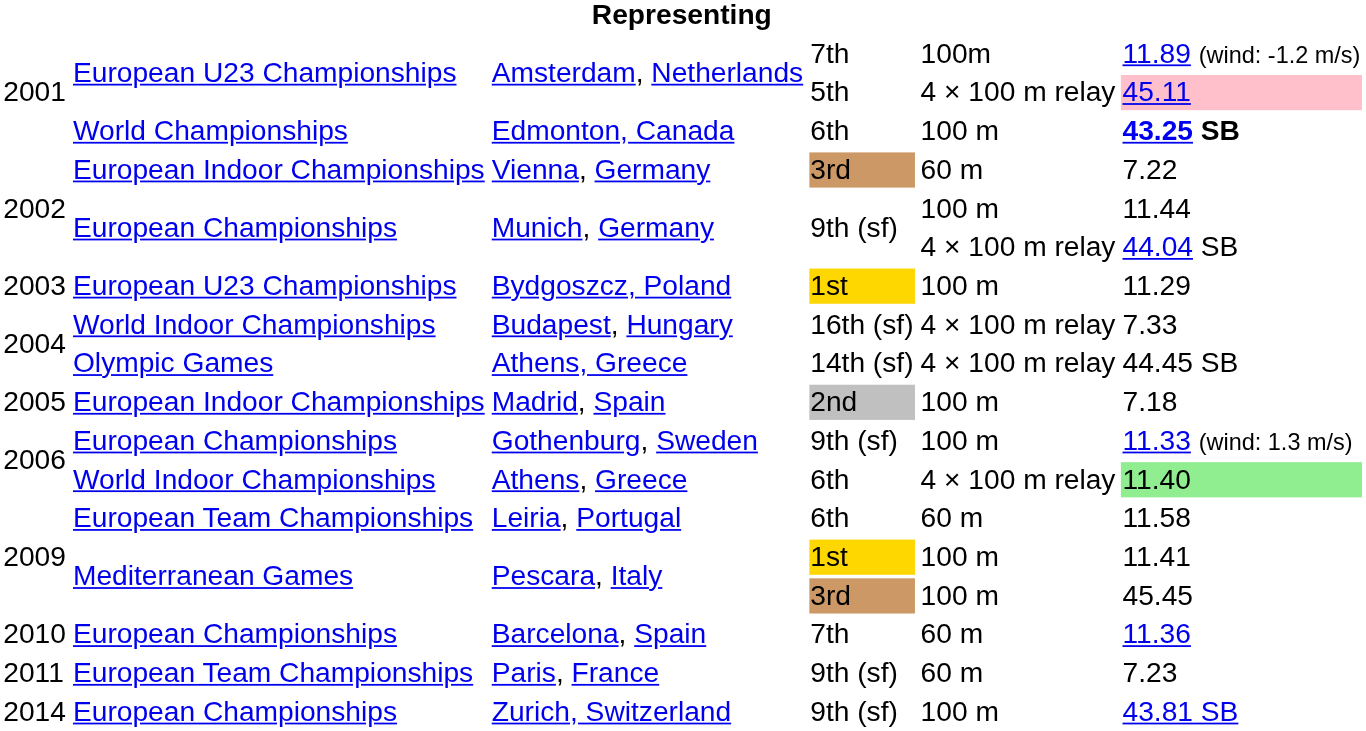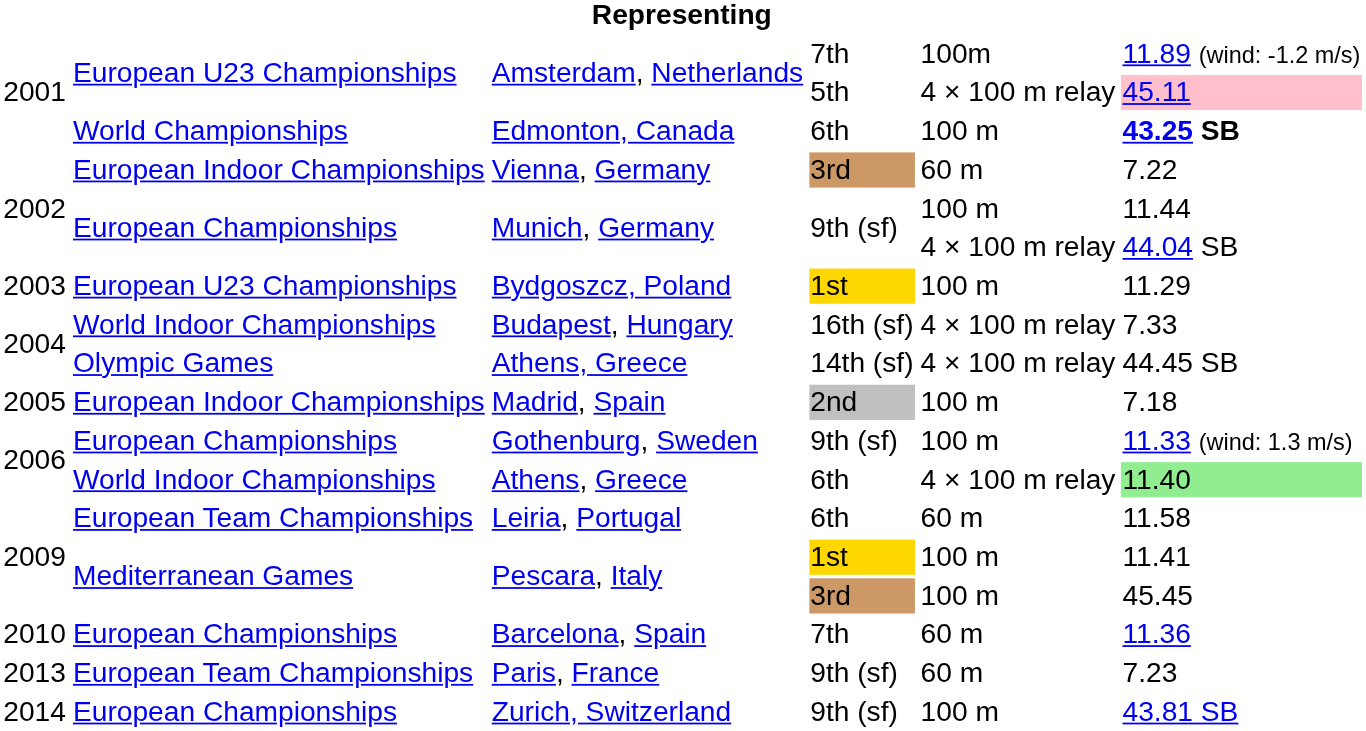Paris, France | column 1: 2011 -> 2013
